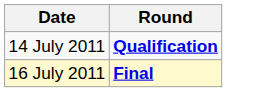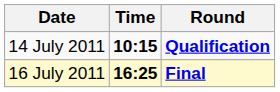+ column: Time | 10:15 | 16:25
